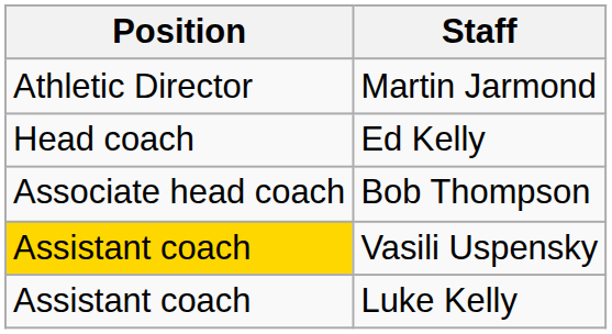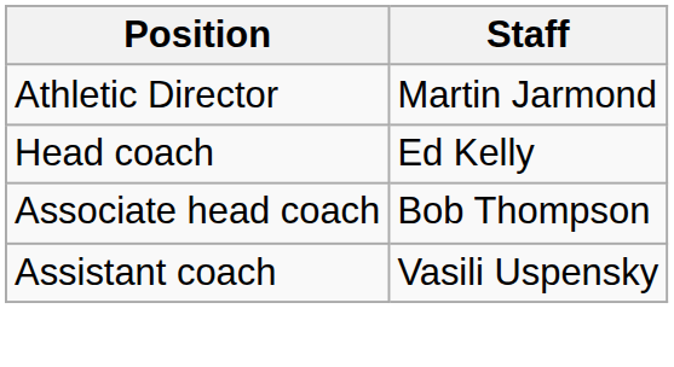Vasili Uspensky | Position: gold background -> no background
- row: Assistant coach | Luke Kelly
